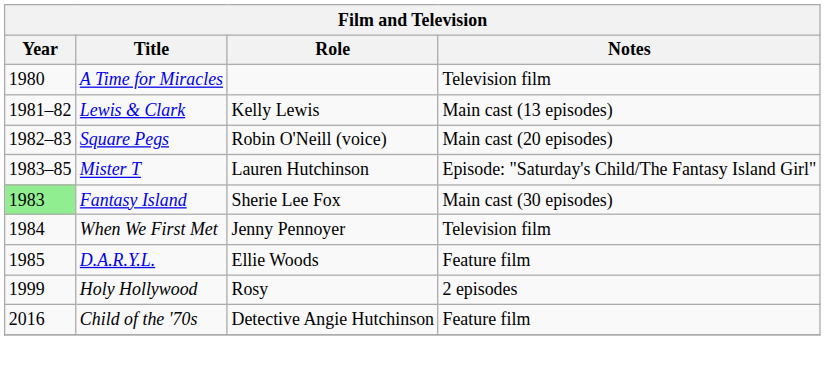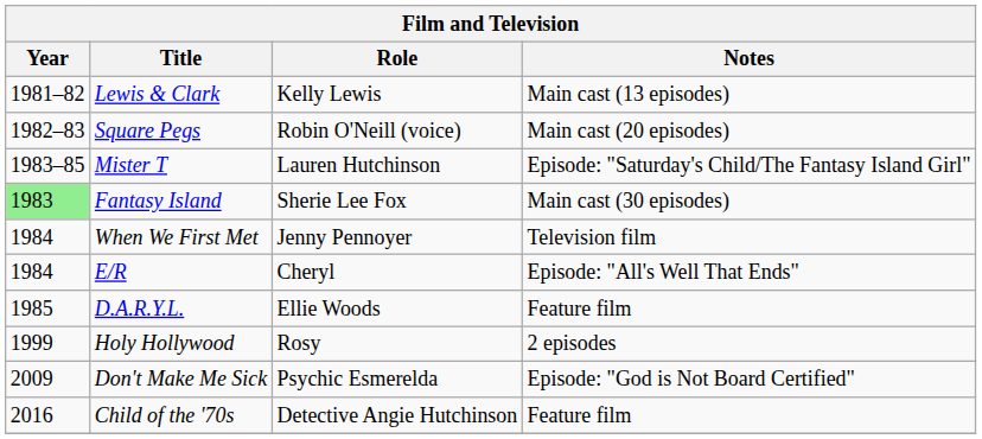- row: 1980 | A Time for Miracles | Television film
+ row: 1984 | E/R | Cheryl | Episode: "All's Well That Ends"
+ row: 2009 | Don't Make Me Sick | Psychic Esmerelda | Episode: "God is Not Board Certified"
